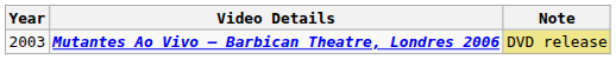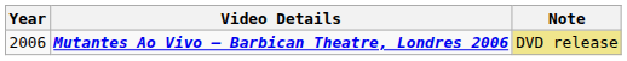Mutantes Ao Vivo – Barbican Theatre, Londres 2006 | Year: 2003 -> 2006
